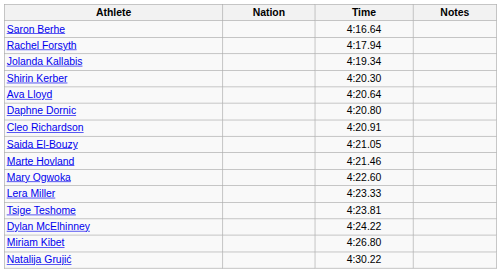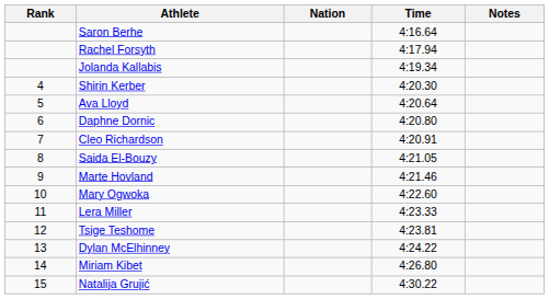+ column: Rank | 4 | 5 | 6 | 7 | 8 | 9 | 10 | 11 | 12 | 13 | 14 | 15
